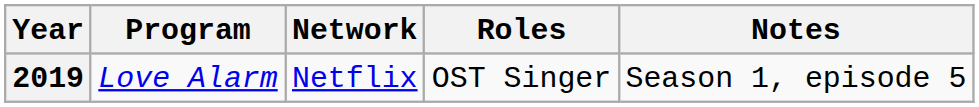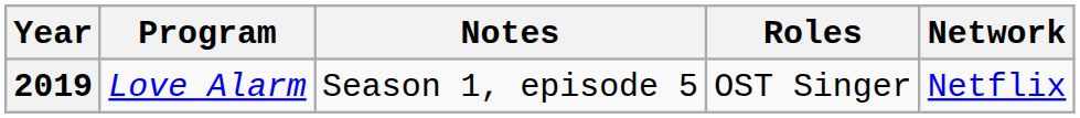columns swapped: Network <-> Notes
